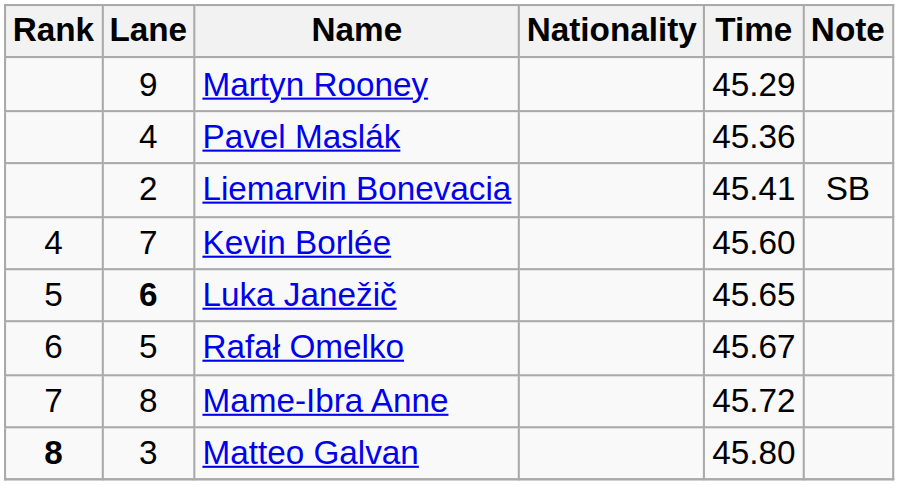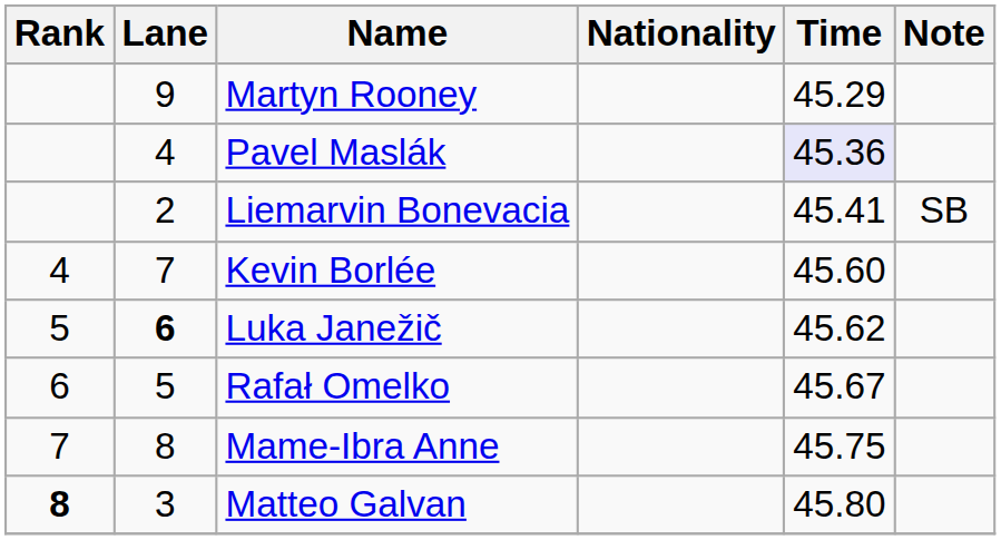Pavel Maslák | Time: no background -> lavender background
Luka Janežič | Time: 45.65 -> 45.62
Mame-Ibra Anne | Time: 45.72 -> 45.75
